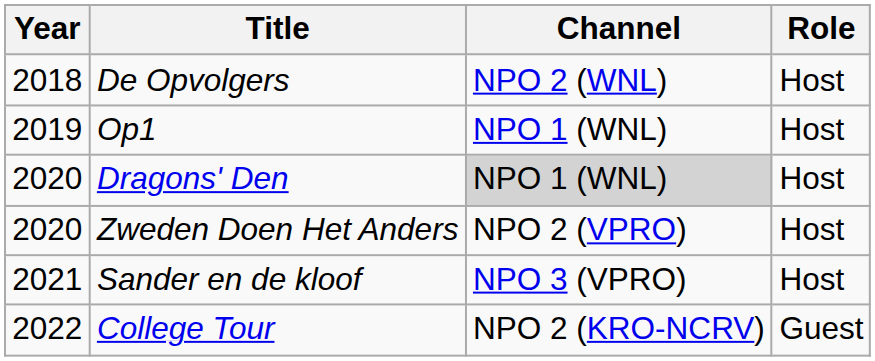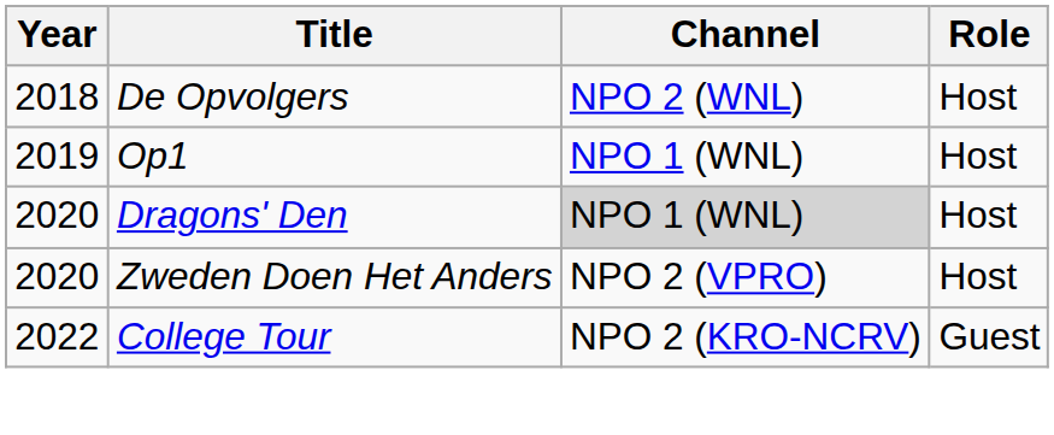- row: 2021 | Sander en de kloof | NPO 3 (VPRO) | Host
